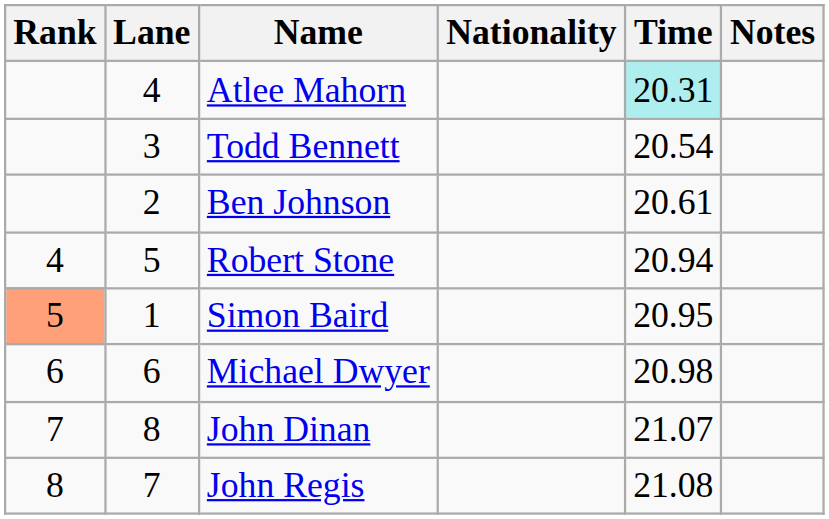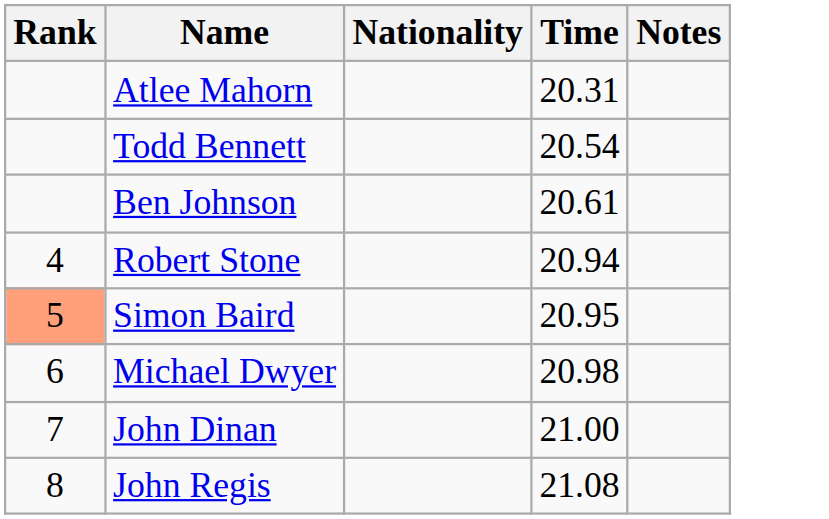- column: Lane | 4 | 3 | 2 | 5 | 1 | 6 | 8 | 7
Atlee Mahorn | Time: paleturquoise background -> no background
John Dinan | Time: 21.07 -> 21.00
